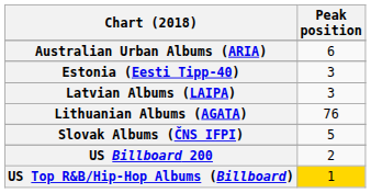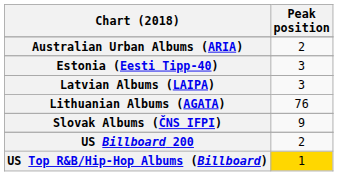Australian Urban Albums (ARIA) | Peak position: 6 -> 2
Slovak Albums (ČNS IFPI) | Peak position: 5 -> 9
